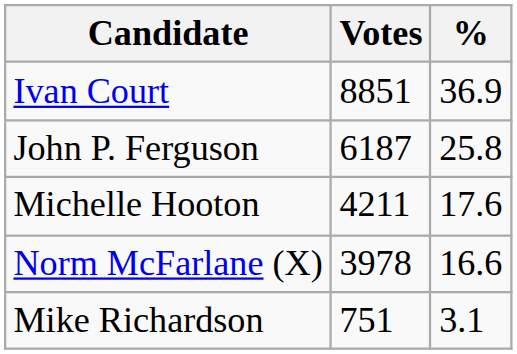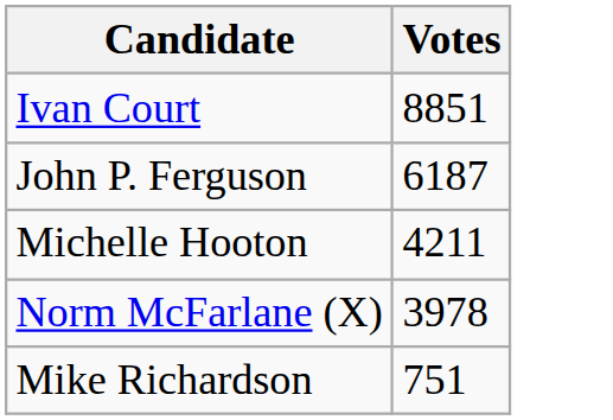- column: % | 36.9 | 25.8 | 17.6 | 16.6 | 3.1
